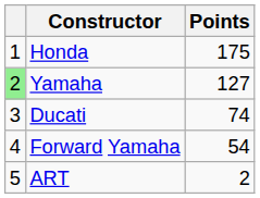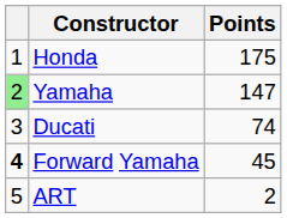Yamaha | Points: 127 -> 147
Forward Yamaha | column 1: normal -> bold
Forward Yamaha | Points: 54 -> 45
